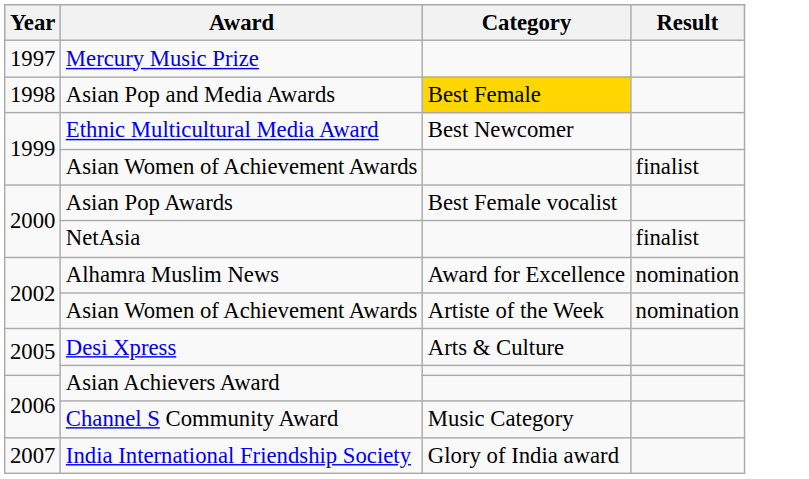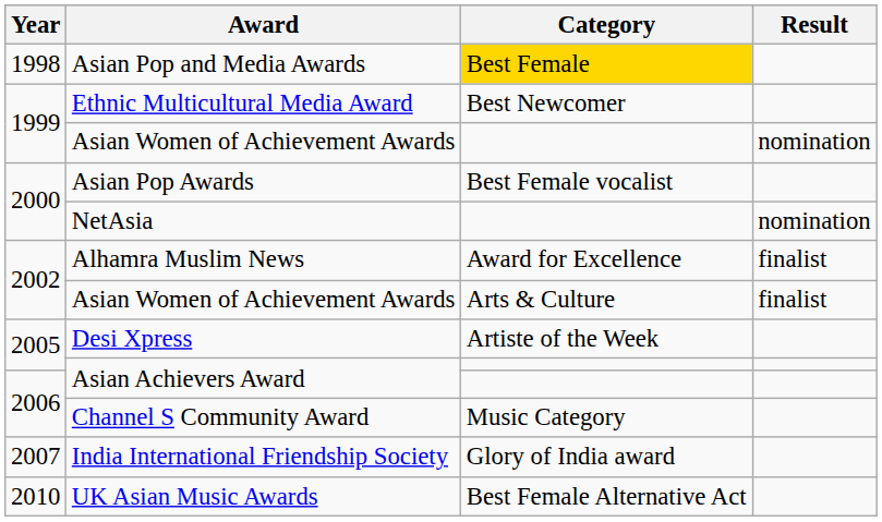- row: 1997 | Mercury Music Prize
1999 / Asian Women of Achievement Awards | Result: finalist -> nomination
NetAsia | Result: finalist -> nomination
Alhamra Muslim News | Result: nomination -> finalist
2002 / Asian Women of Achievement Awards | Category: Artiste of the Week -> Arts & Culture
2002 / Asian Women of Achievement Awards | Result: nomination -> finalist
Desi Xpress | Category: Arts & Culture -> Artiste of the Week
+ row: 2010 | UK Asian Music Awards | Best Female Alternative Act
